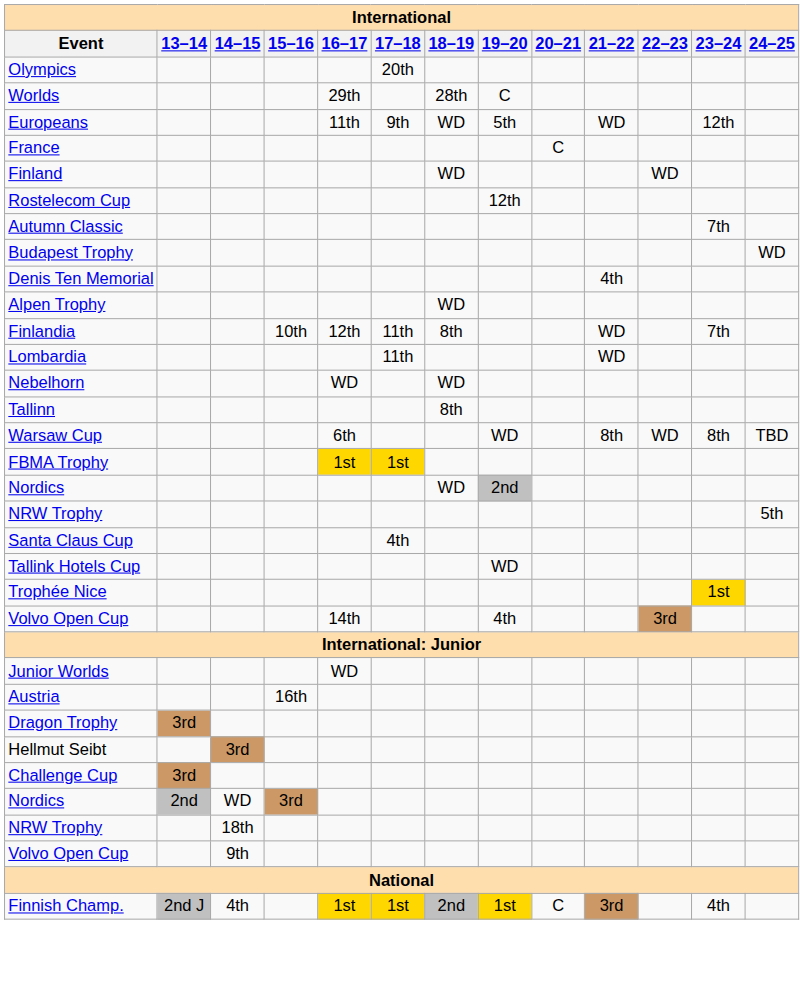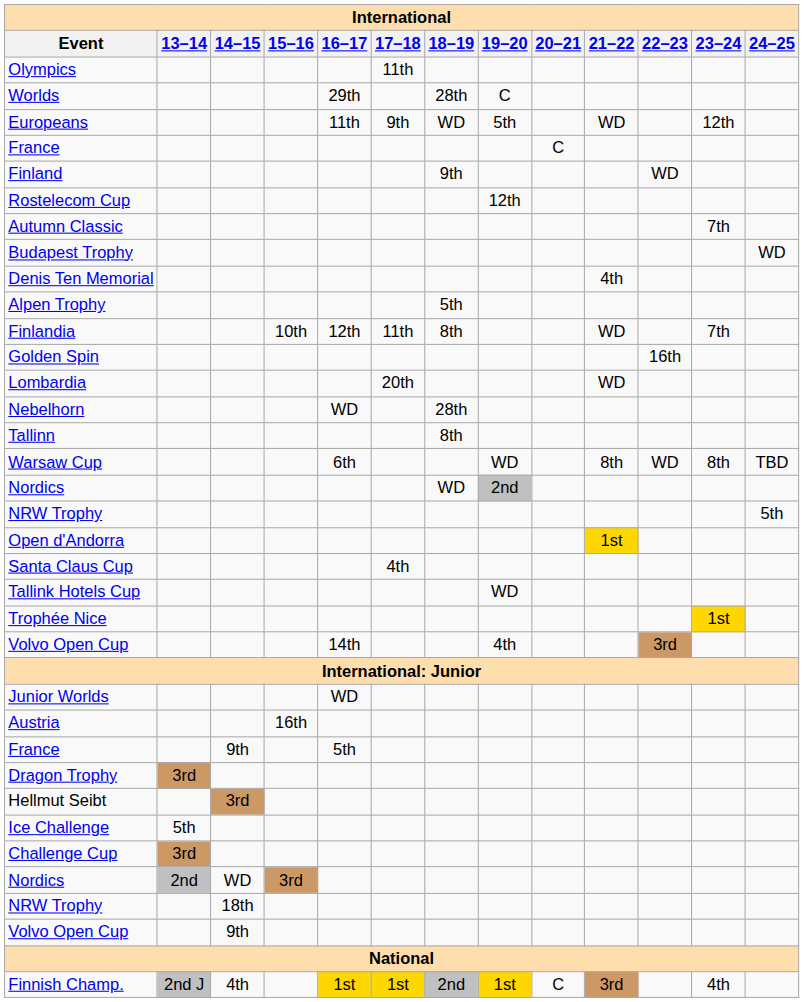Olympics | 17–18: 20th -> 11th
Finland | 18–19: WD -> 9th
Alpen Trophy | 18–19: WD -> 5th
+ row: Golden Spin | 16th
Lombardia | 17–18: 11th -> 20th
Nebelhorn | 18–19: WD -> 28th
- row: FBMA Trophy | 1st | 1st
+ row: Open d'Andorra | 1st
+ row: France | 9th | 5th
+ row: Ice Challenge | 5th
